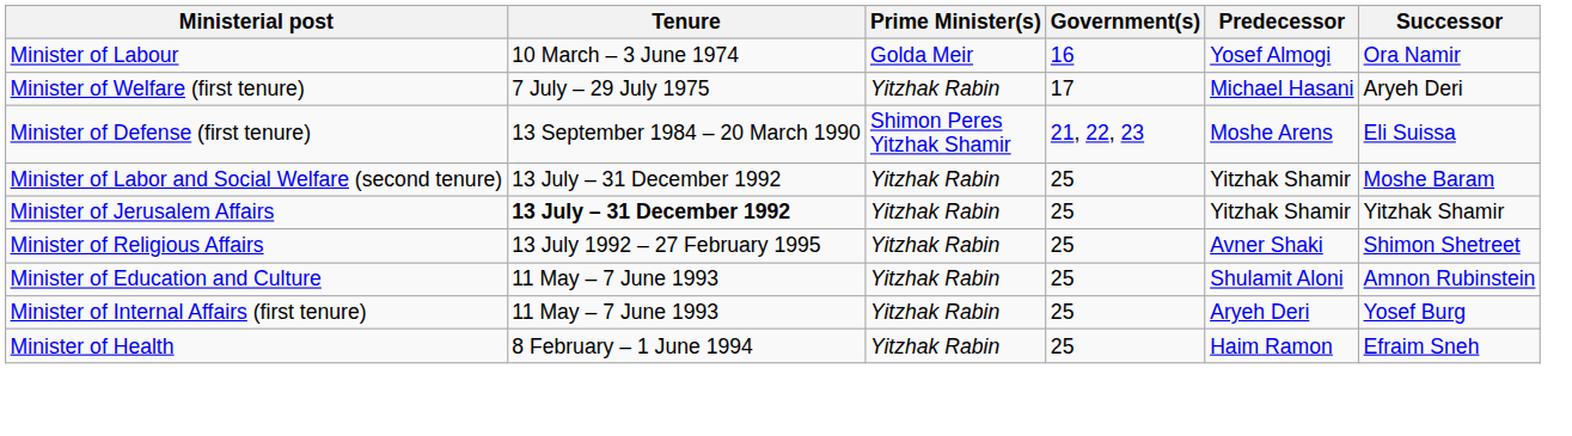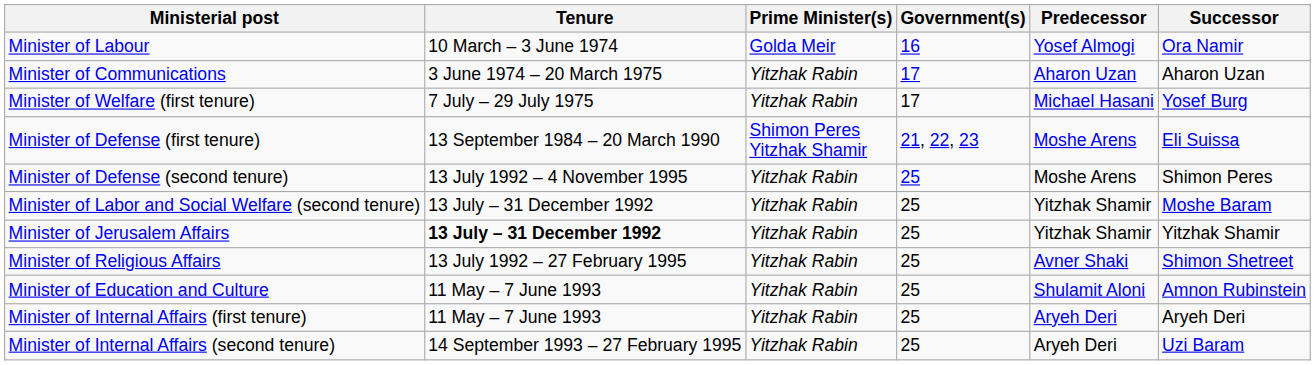+ row: Minister of Communications | 3 June 1974 – 20 March 1975 | Yitzhak Rabin | 17 | Aharon Uzan | Aharon Uzan
Minister of Welfare (first tenure) | Successor: Aryeh Deri -> Yosef Burg
+ row: Minister of Defense (second tenure) | 13 July 1992 – 4 November 1995 | Yitzhak Rabin | 25 | Moshe Arens | Shimon Peres
Minister of Internal Affairs (first tenure) | Successor: Yosef Burg -> Aryeh Deri
+ row: Minister of Internal Affairs (second tenure) | 14 September 1993 – 27 February 1995 | Yitzhak Rabin | 25 | Aryeh Deri | Uzi Baram
- row: Minister of Health | 8 February – 1 June 1994 | Yitzhak Rabin | 25 | Haim Ramon | Efraim Sneh
